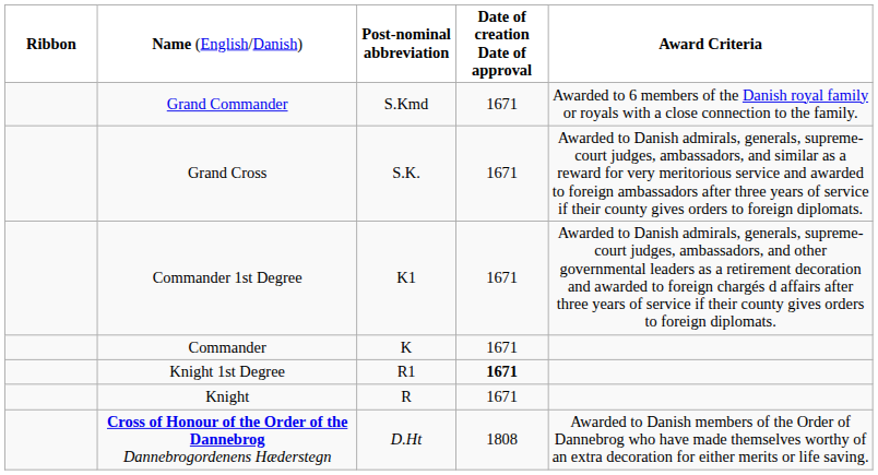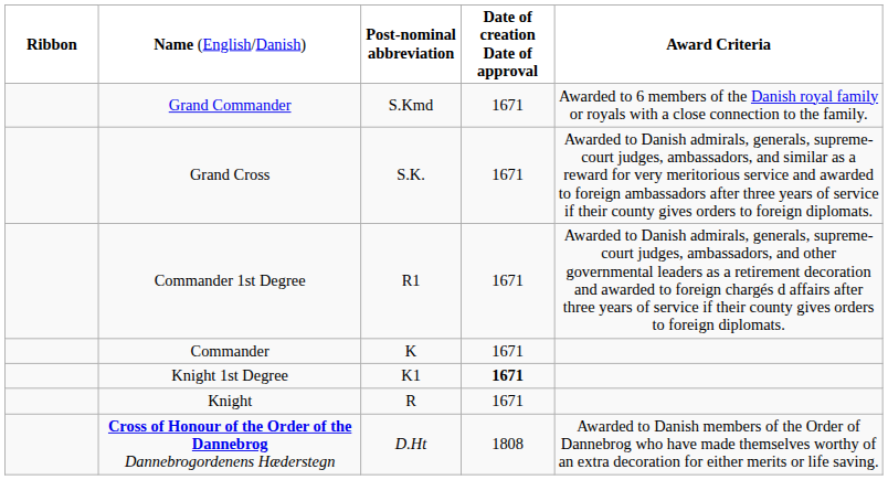Commander 1st Degree | column 3: K1 -> R1
Knight 1st Degree | column 3: R1 -> K1
